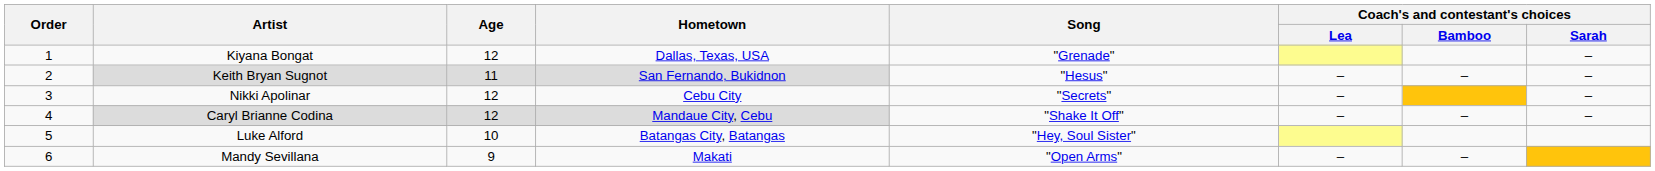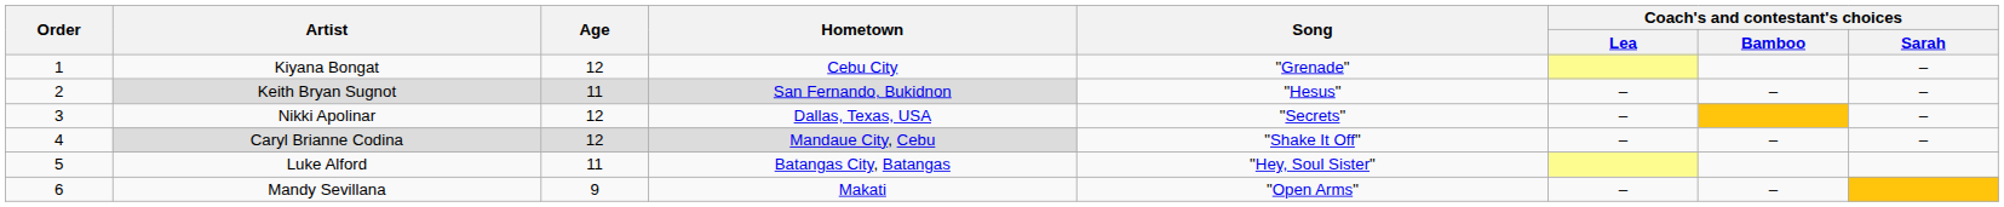Kiyana Bongat | Hometown: Dallas, Texas, USA -> Cebu City
Nikki Apolinar | Hometown: Cebu City -> Dallas, Texas, USA
Luke Alford | Age: 10 -> 11
